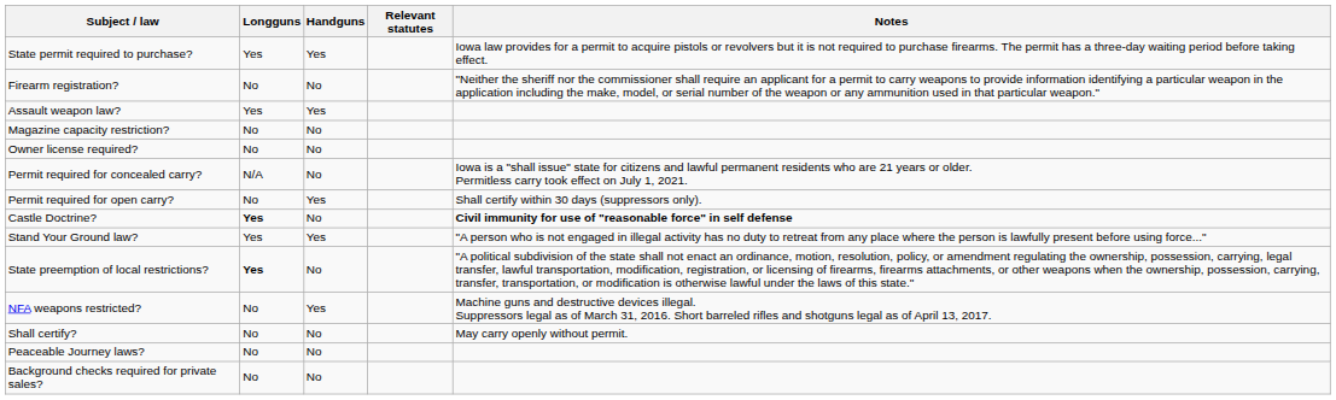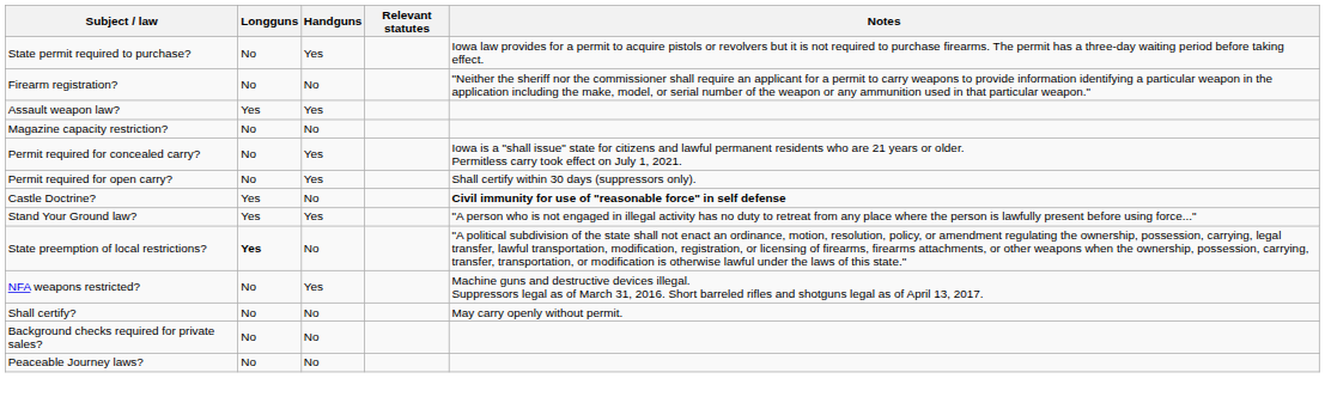State permit required to purchase? | Longguns: Yes -> No
- row: Owner license required? | No | No
Permit required for concealed carry? | Longguns: N/A -> No
Permit required for concealed carry? | Handguns: No -> Yes
Castle Doctrine? | Longguns: bold -> normal
rows swapped: Peaceable Journey laws? <-> Background checks required for private sales?
